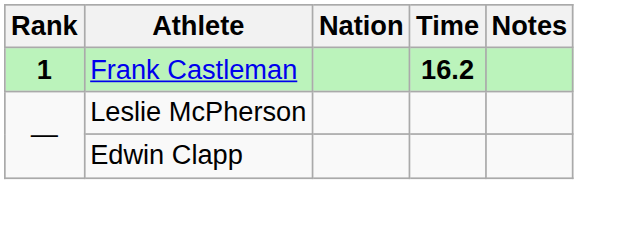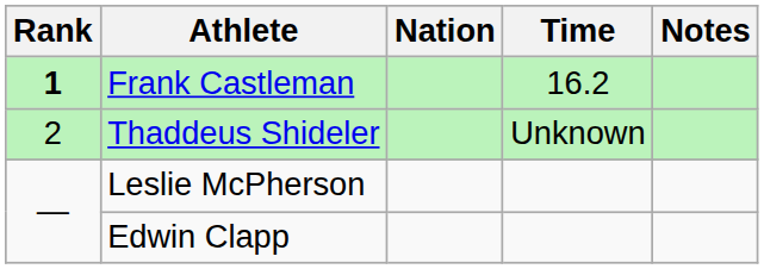Frank Castleman | Time: bold -> normal
+ row: 2 | Thaddeus Shideler | Unknown
